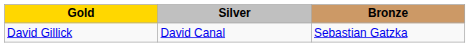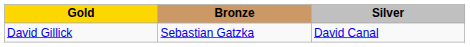columns swapped: Silver <-> Bronze
